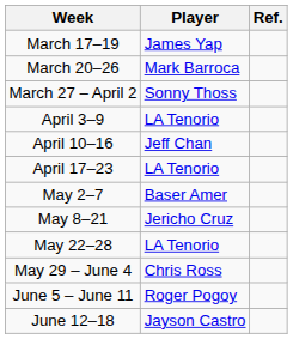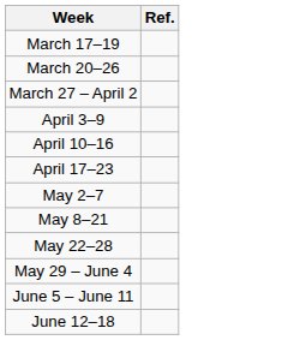- column: Player | James Yap | Mark Barroca | Sonny Thoss | LA Tenorio | Jeff Chan | LA Tenorio | Baser Amer | Jericho Cruz | LA Tenorio | Chris Ross | Roger Pogoy | Jayson Castro
